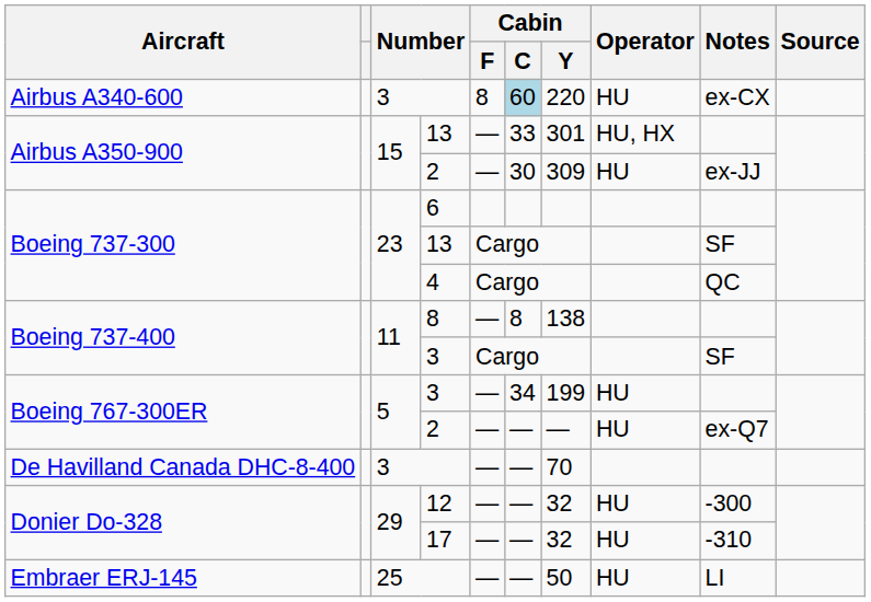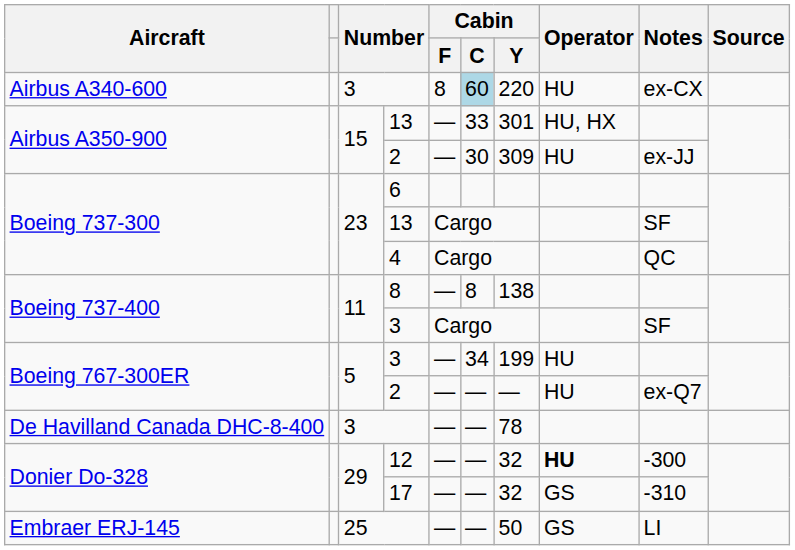De Havilland Canada DHC-8-400 / 3 | Cabin / Y: 70 -> 78
12 | Operator: normal -> bold
17 | Operator: HU -> GS
25 | Operator: HU -> GS
